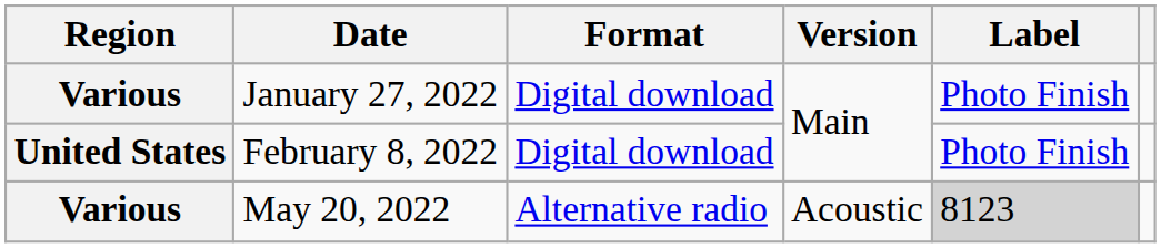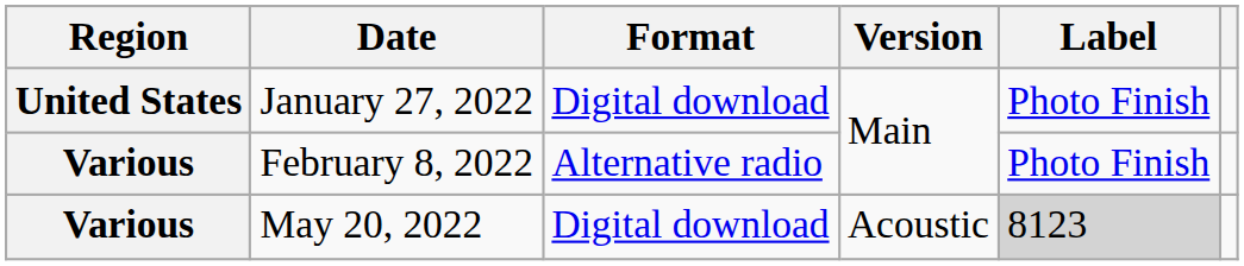January 27, 2022 | Region: Various -> United States
February 8, 2022 | Region: United States -> Various
February 8, 2022 | Format: Digital download -> Alternative radio
May 20, 2022 | Format: Alternative radio -> Digital download
